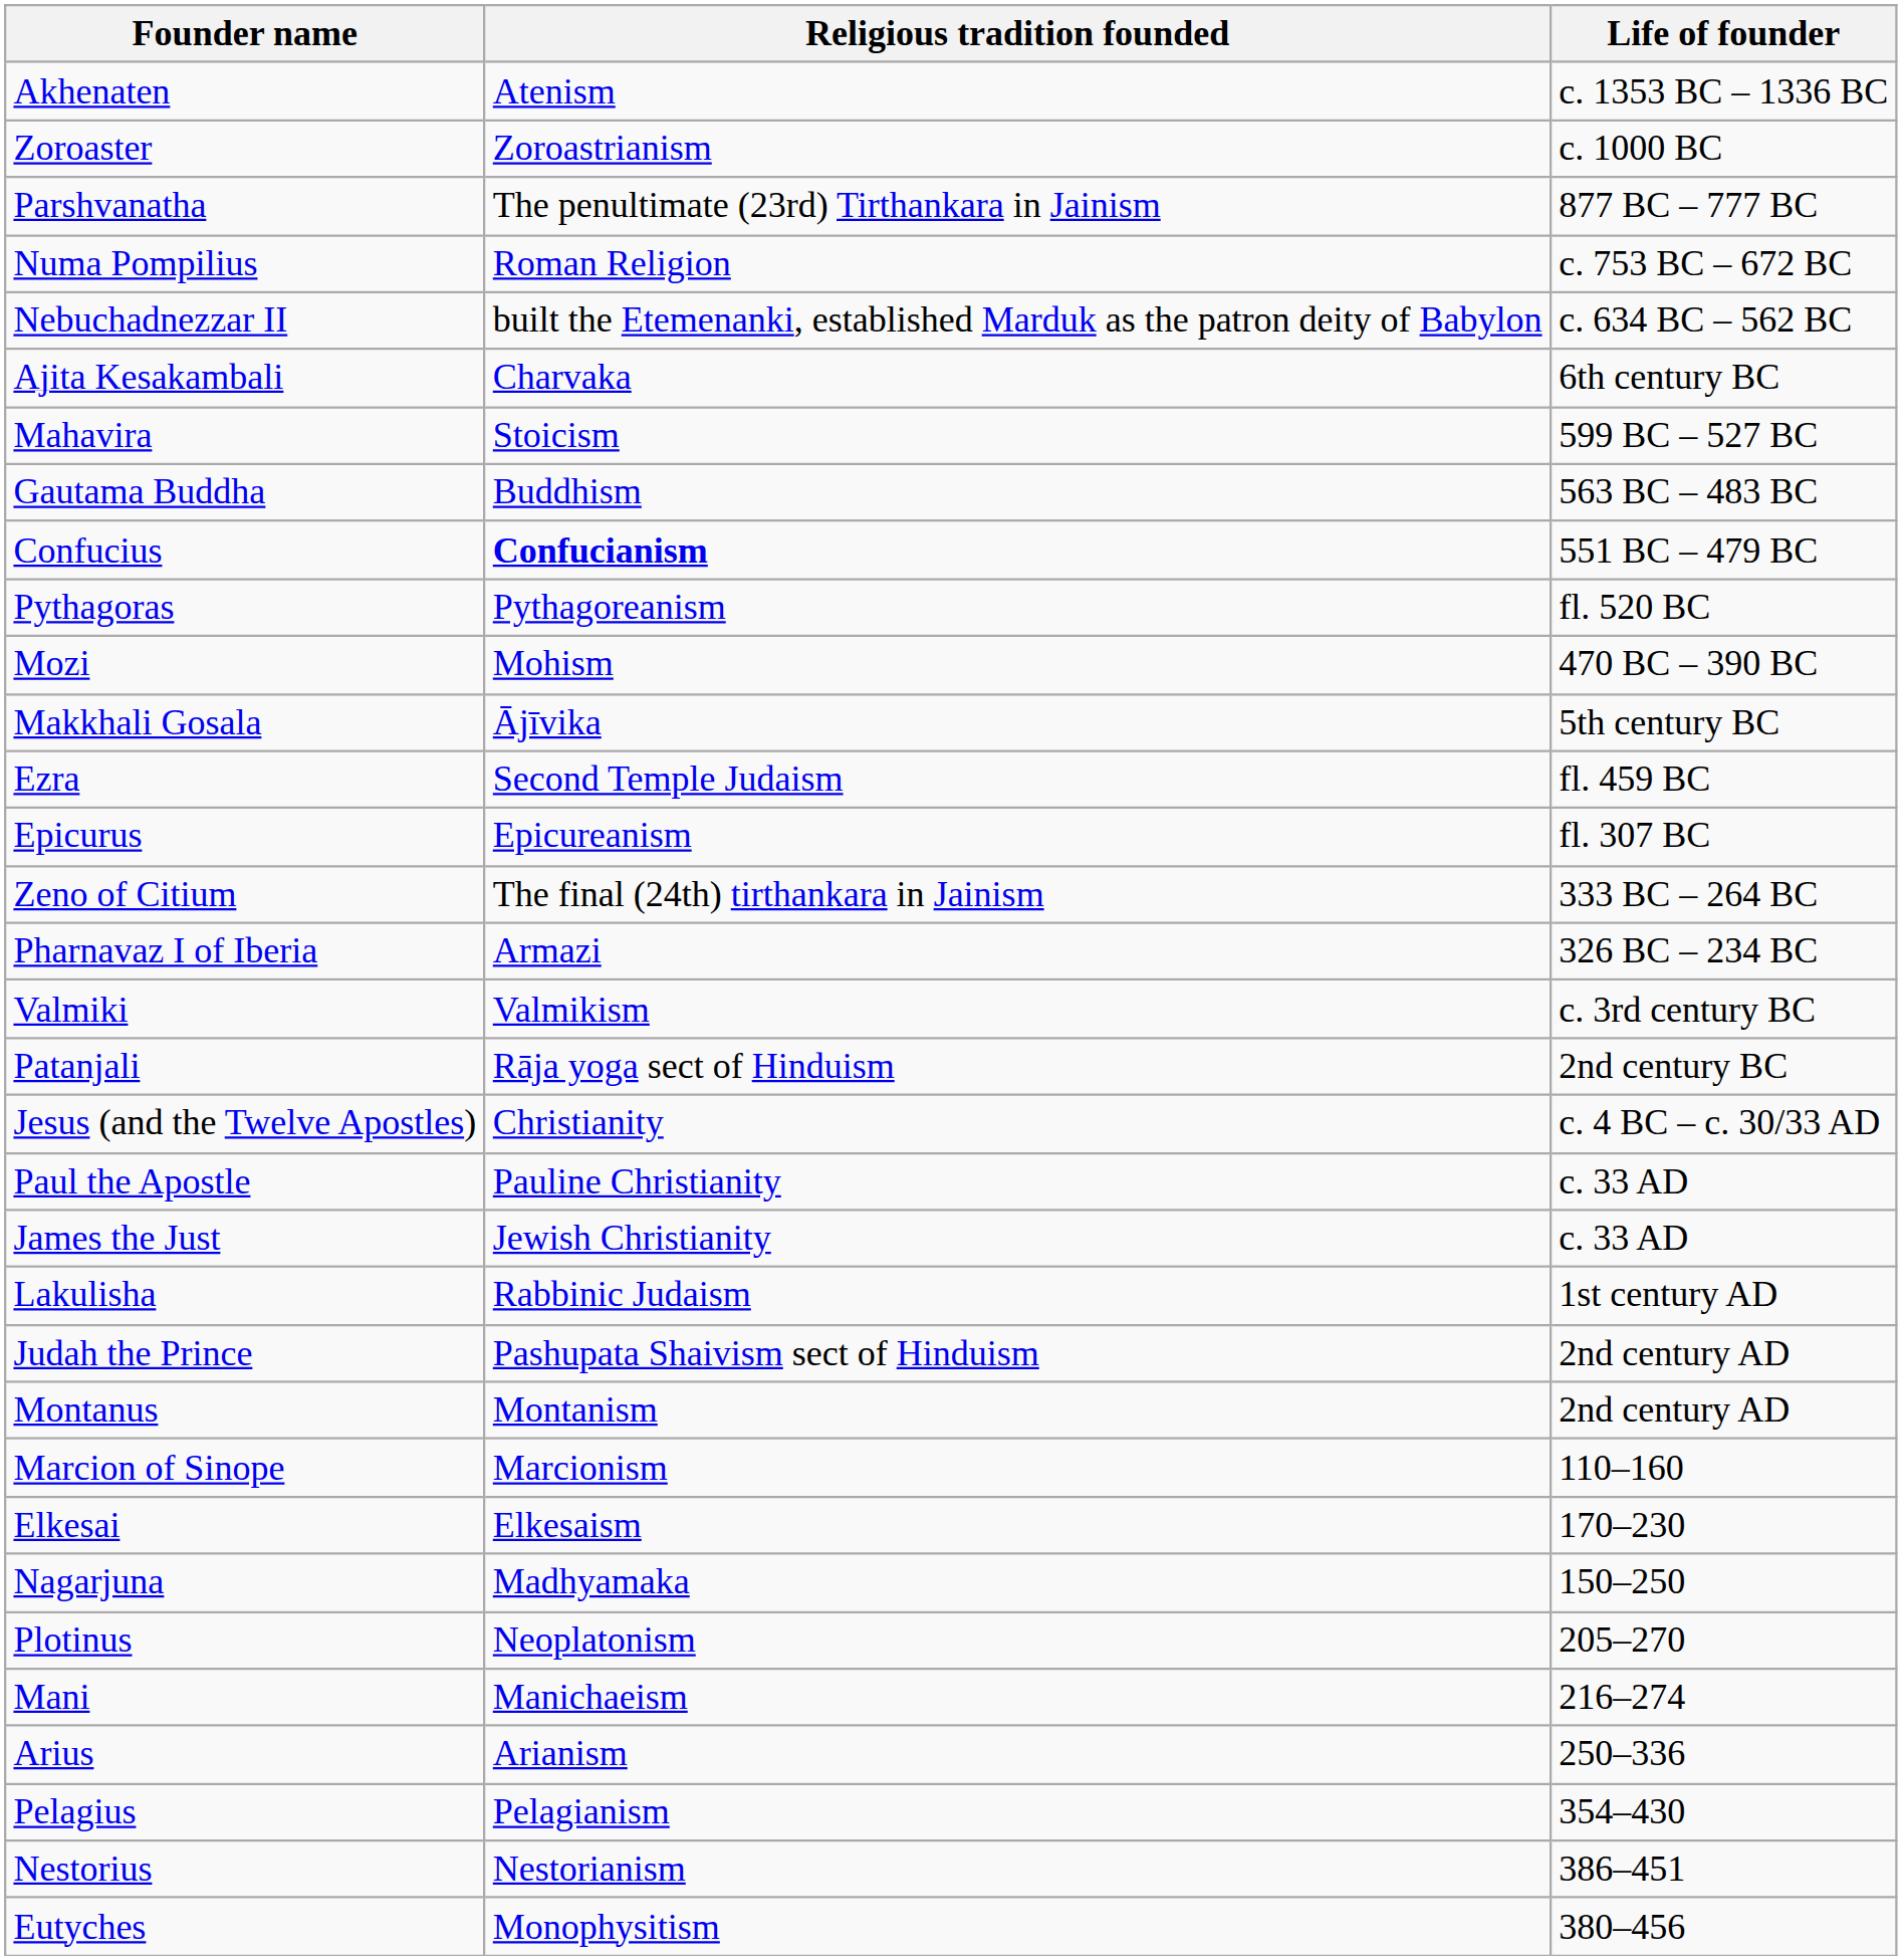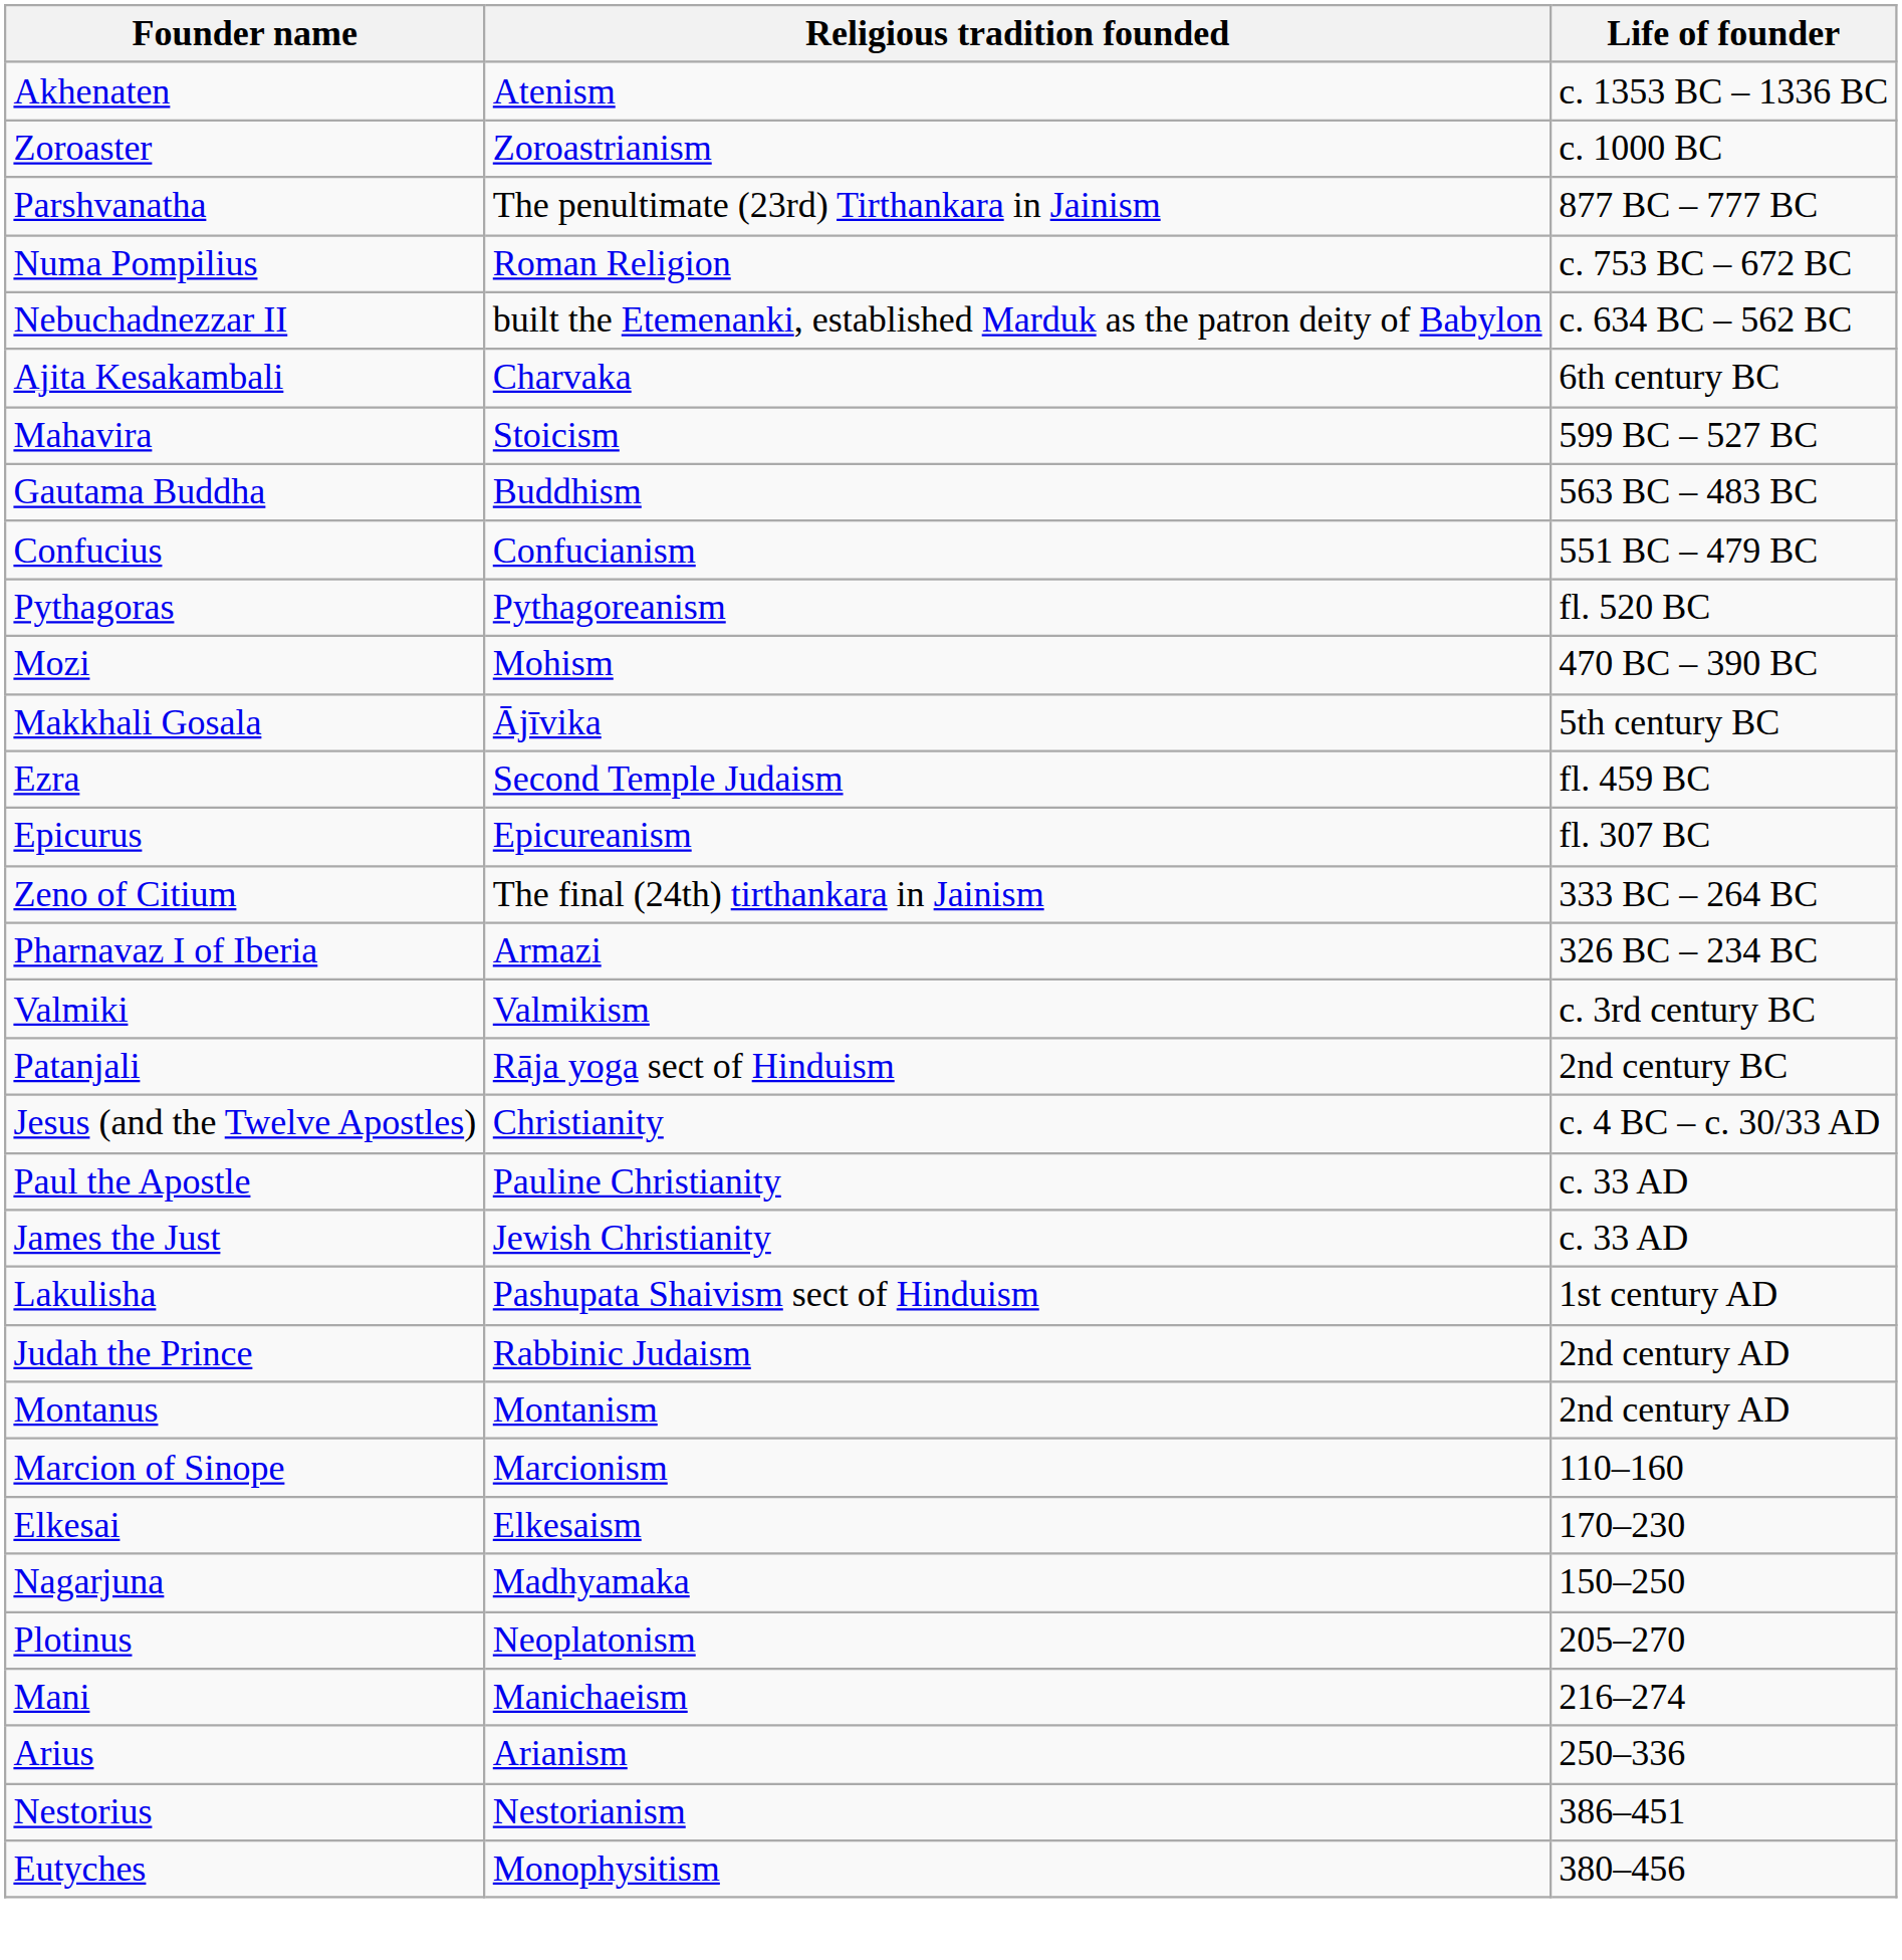Confucius | Religious tradition founded: bold -> normal
Lakulisha | Religious tradition founded: Rabbinic Judaism -> Pashupata Shaivism sect of Hinduism
Judah the Prince | Religious tradition founded: Pashupata Shaivism sect of Hinduism -> Rabbinic Judaism
- row: Pelagius | Pelagianism | 354–430
